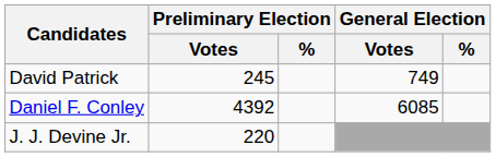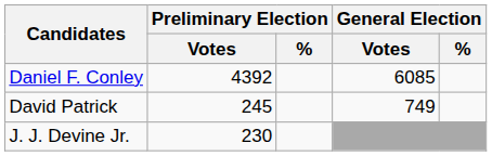rows swapped: Daniel F. Conley <-> David Patrick
J. J. Devine Jr. | Preliminary Election / Votes: 220 -> 230
